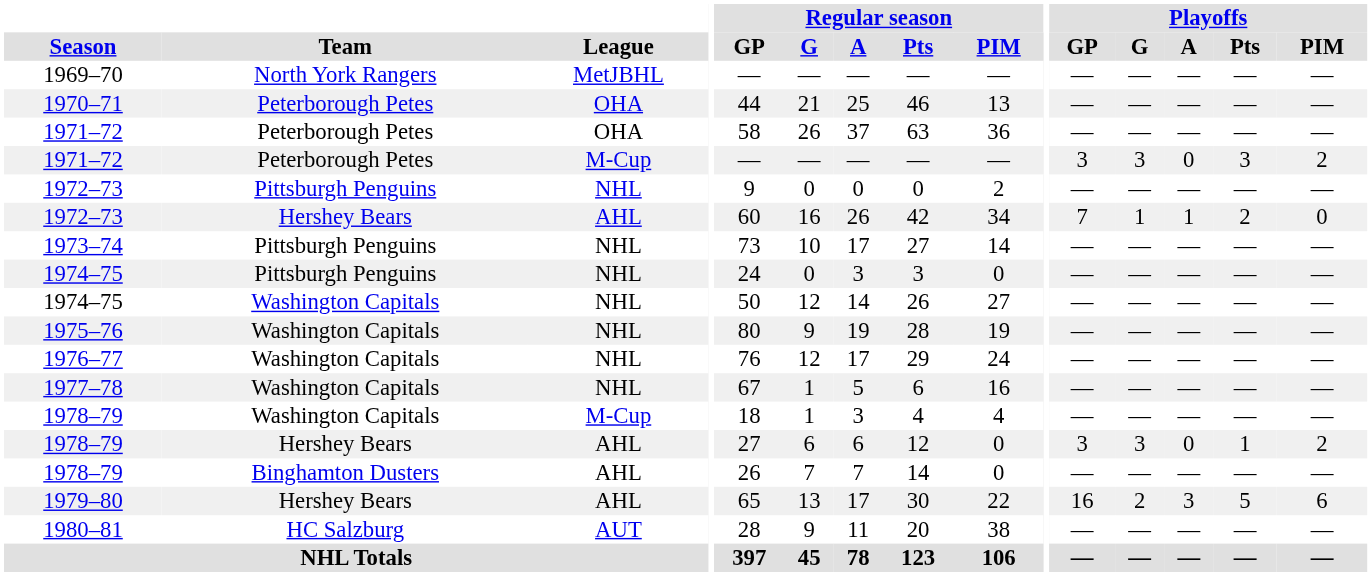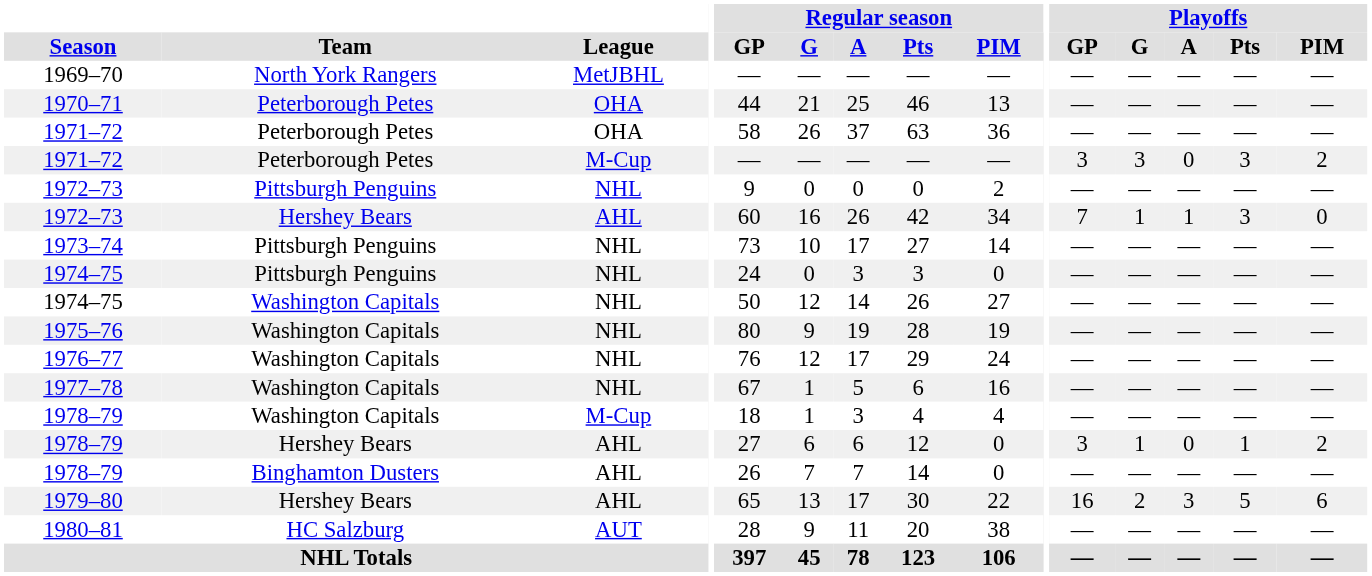1972–73 / Hershey Bears | Playoffs / Pts: 2 -> 3
1978–79 / Hershey Bears | Playoffs / G: 3 -> 1
